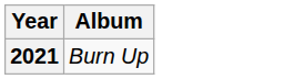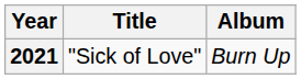+ column: Title | "Sick of Love"
